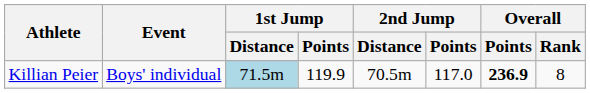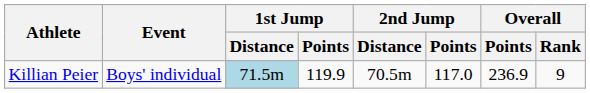Killian Peier | Overall / Points: bold -> normal
Killian Peier | Overall / Rank: 8 -> 9
